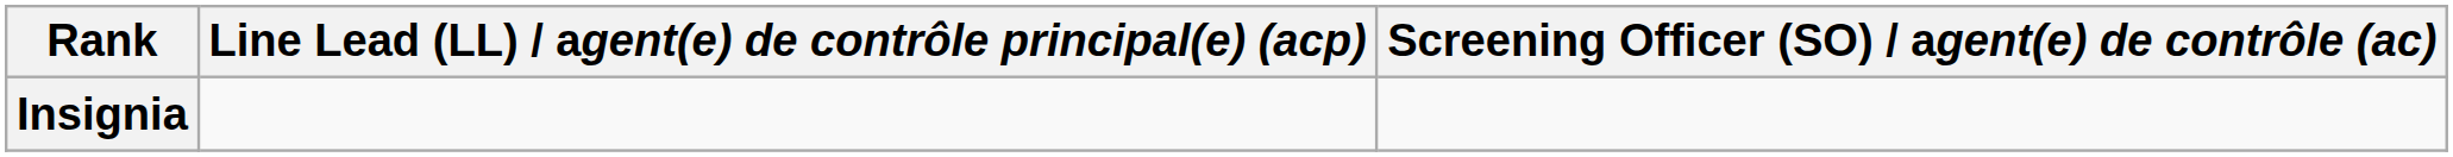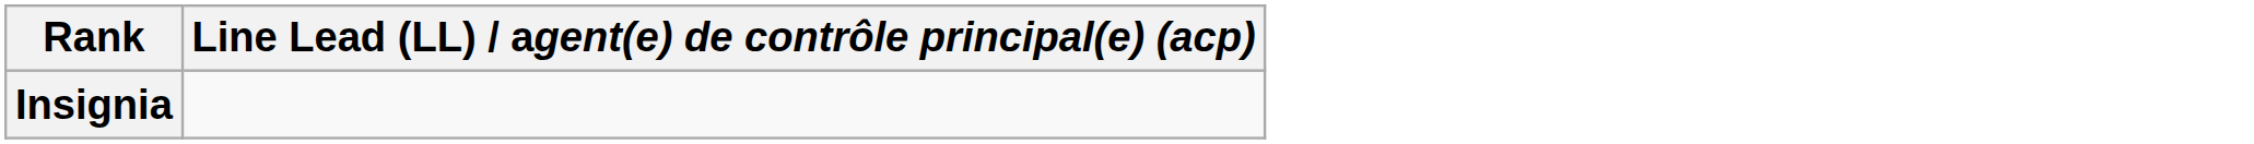- column: Screening Officer (SO) / agent(e) de contrôle (ac)
